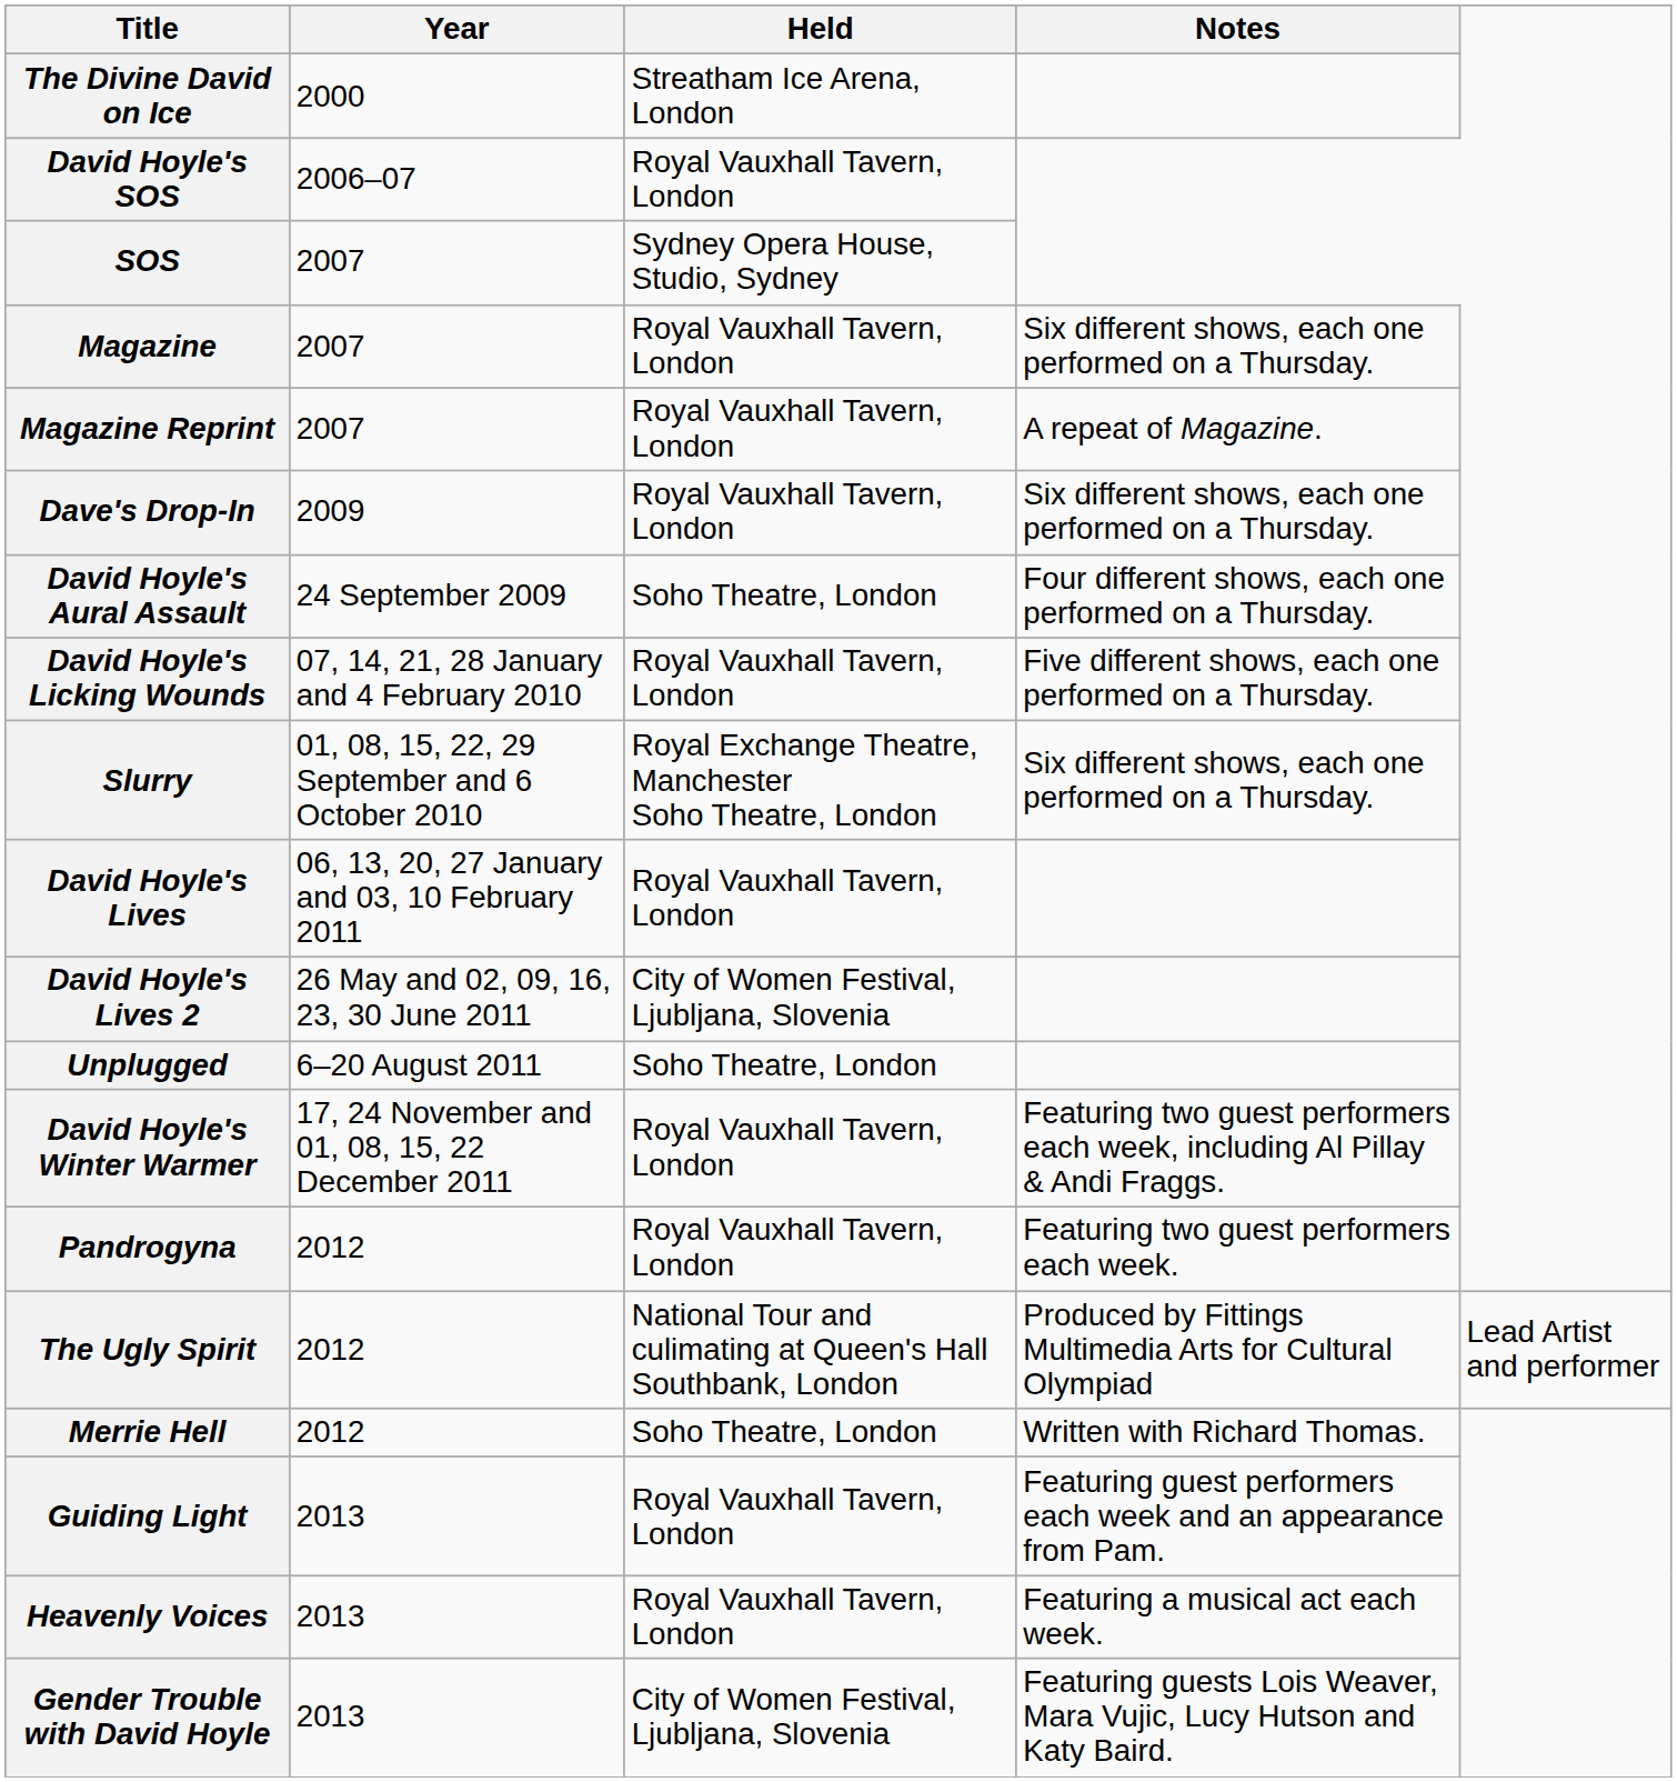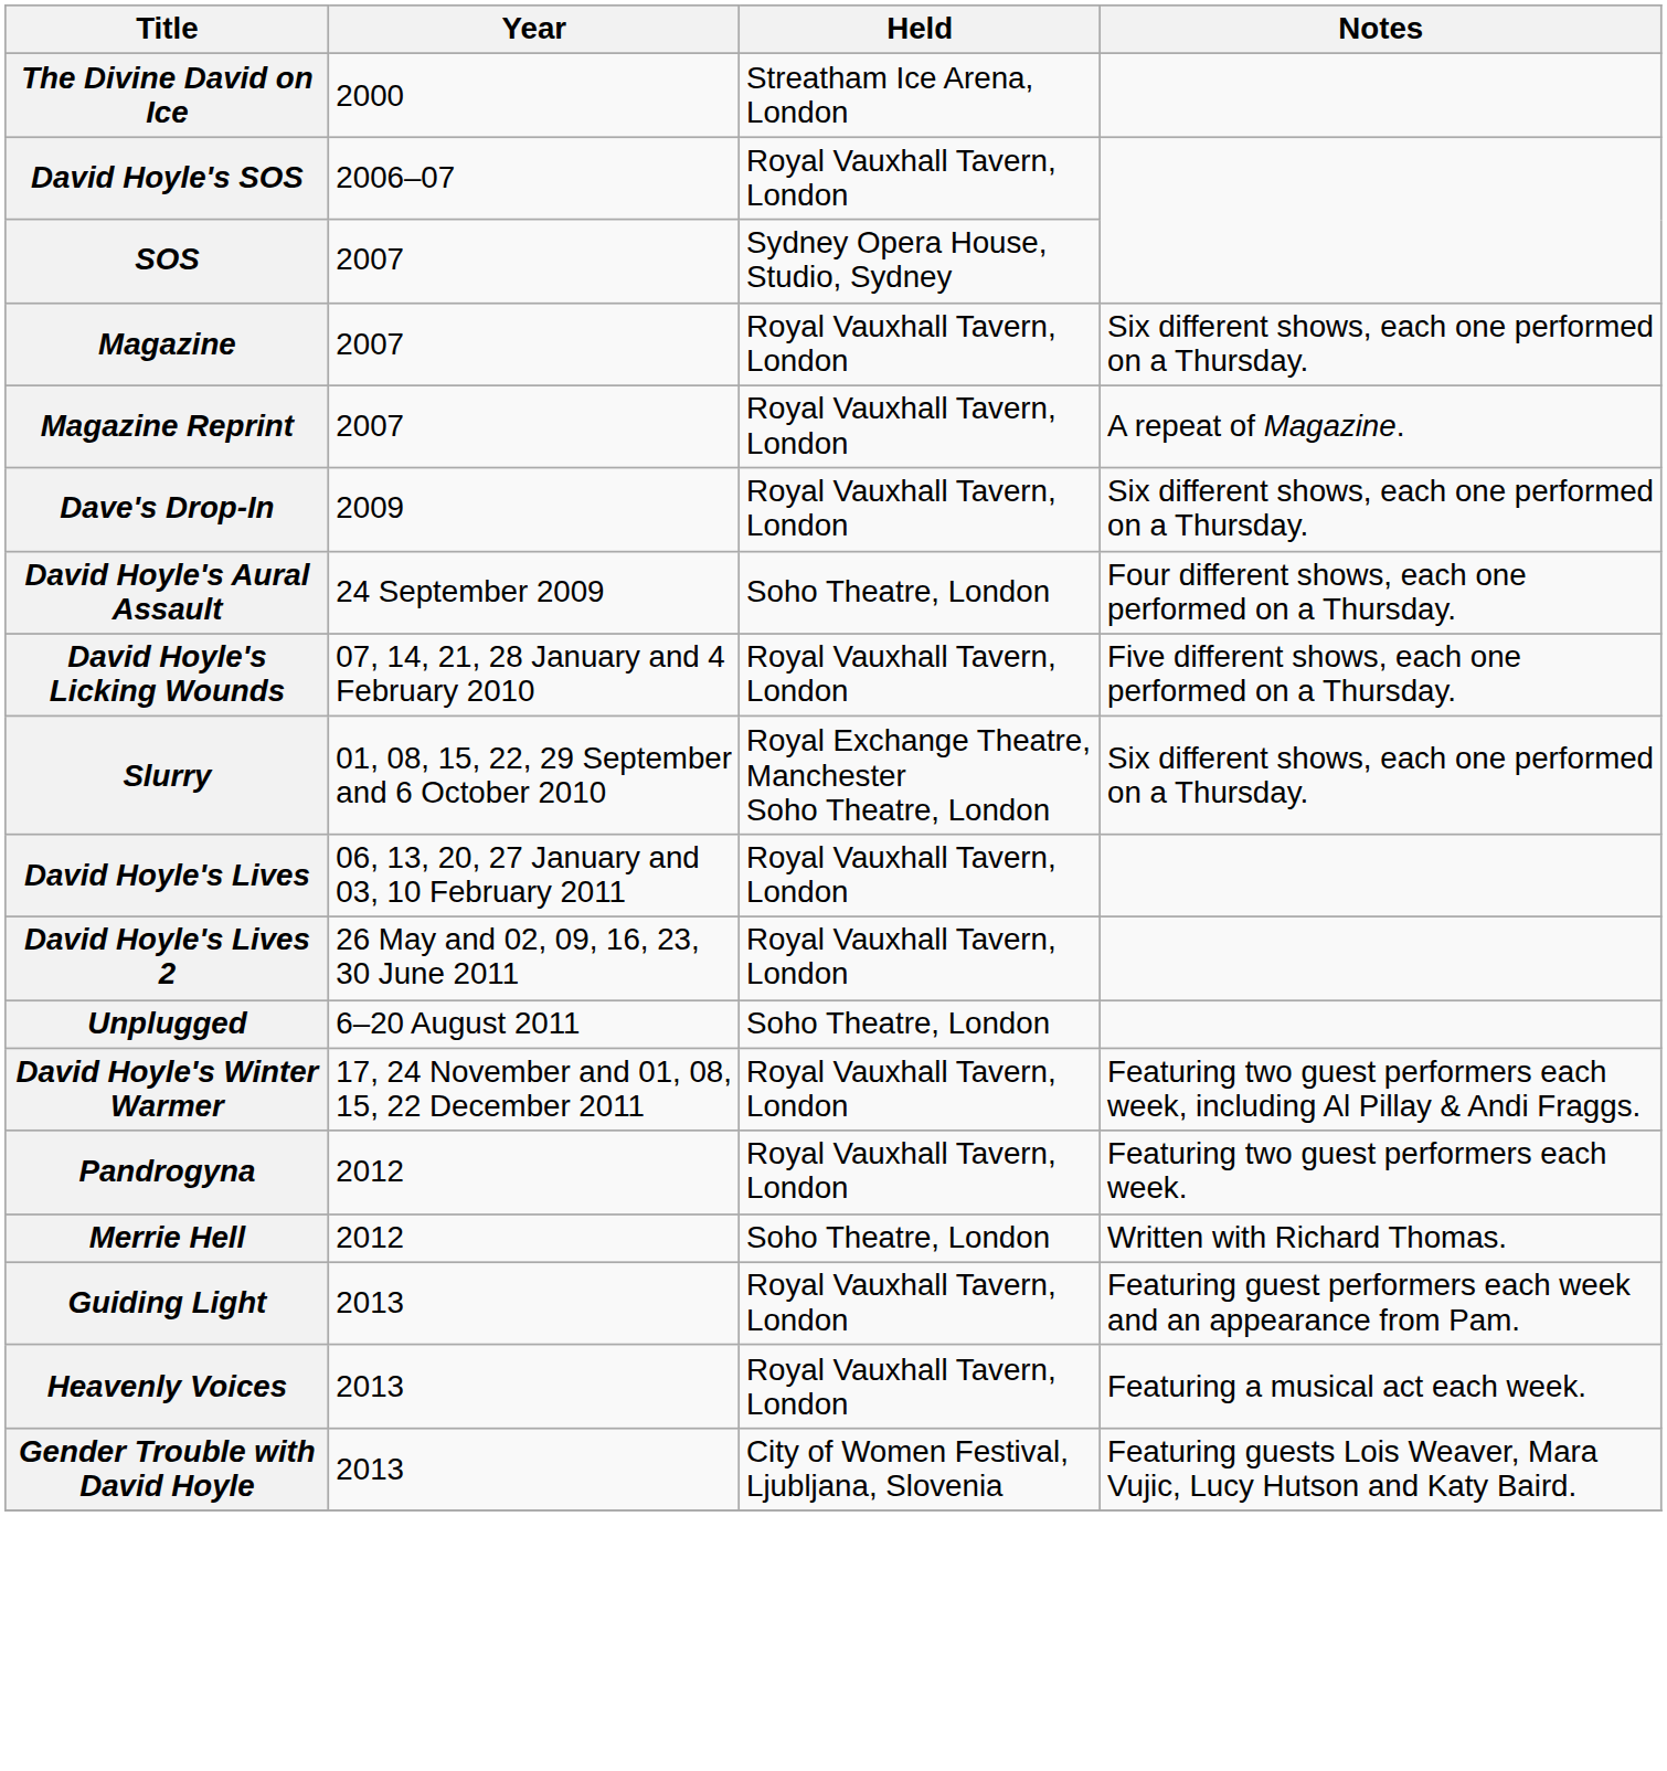David Hoyle's Lives 2 | Held: City of Women Festival, Ljubljana, Slovenia -> Royal Vauxhall Tavern, London
- row: The Ugly Spirit | 2012 | National Tour and culimating at Queen's Hall Southbank, London | Produced by Fittings Multimedia Arts for Cultural Olympiad | Lead Artist and performer
